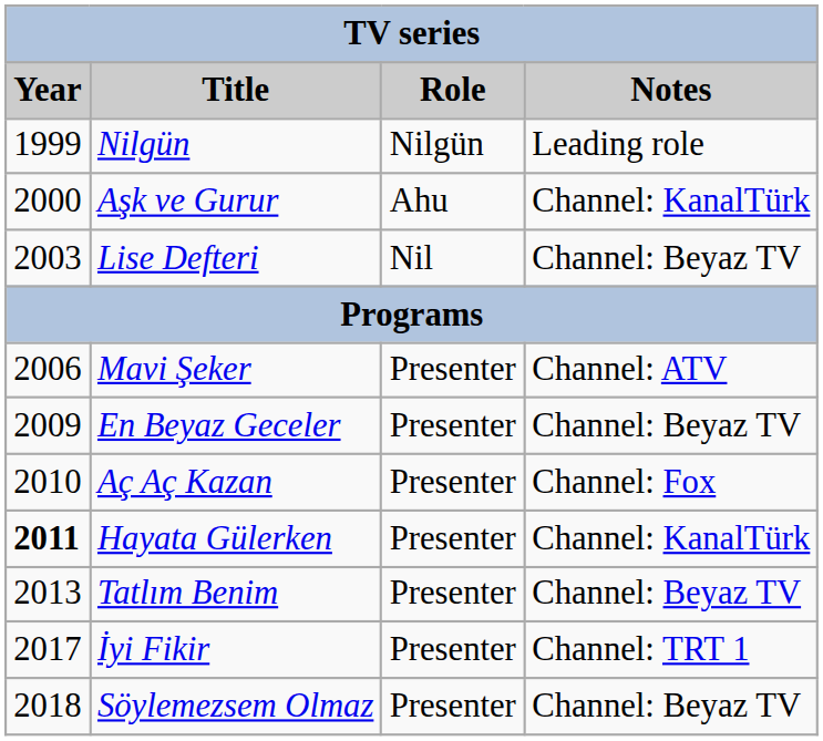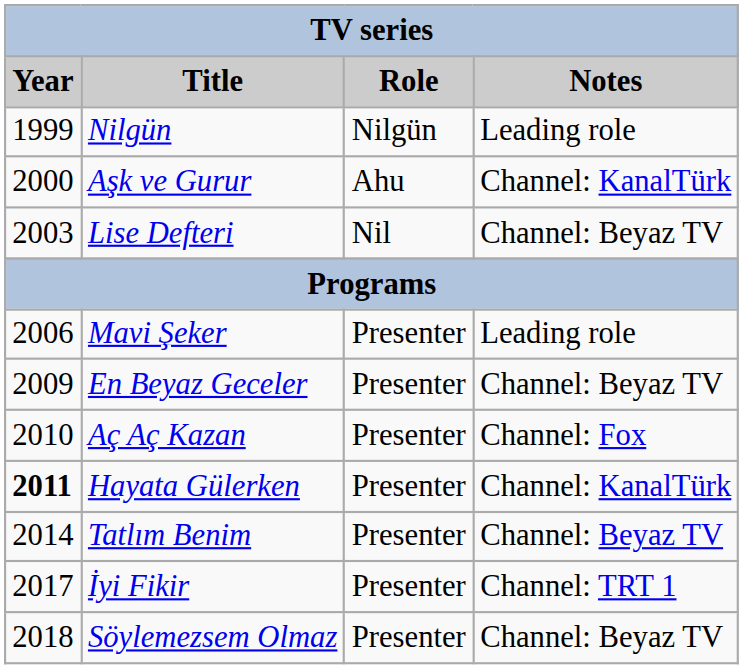Mavi Şeker | Notes: Channel: ATV -> Leading role
Tatlım Benim | Year: 2013 -> 2014
